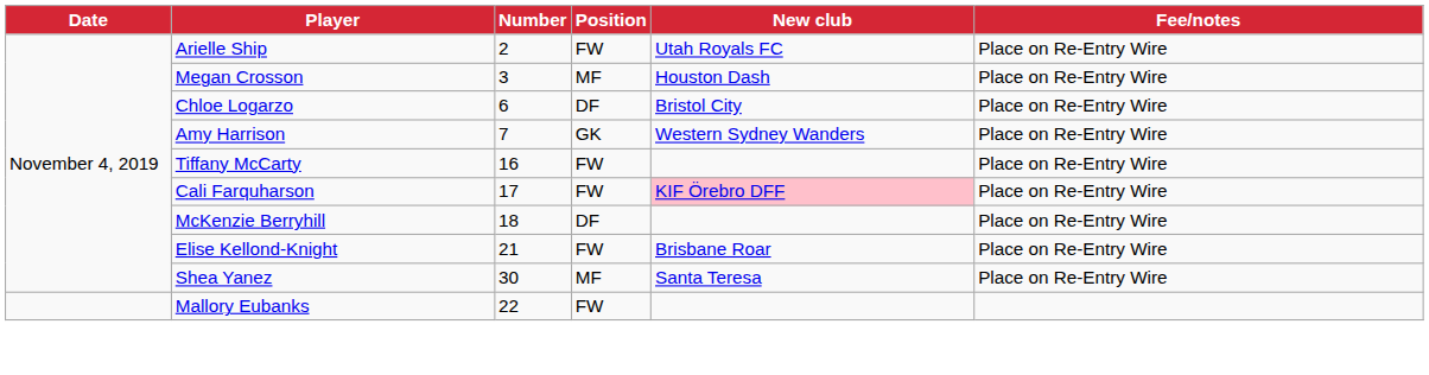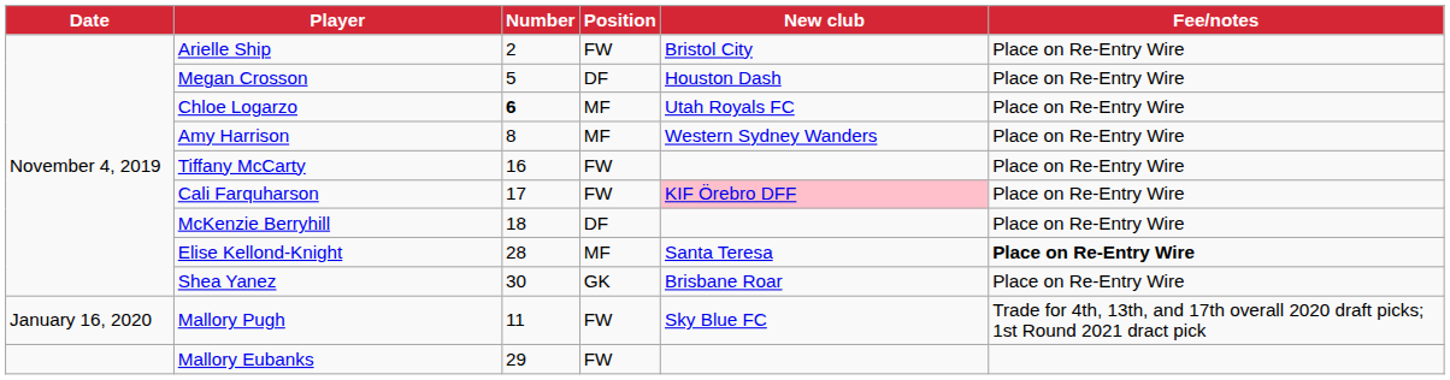Arielle Ship | New club: Utah Royals FC -> Bristol City
Megan Crosson | Number: 3 -> 5
Megan Crosson | Position: MF -> DF
Chloe Logarzo | Number: normal -> bold
Chloe Logarzo | Position: DF -> MF
Chloe Logarzo | New club: Bristol City -> Utah Royals FC
Amy Harrison | Number: 7 -> 8
Amy Harrison | Position: GK -> MF
Elise Kellond-Knight | Number: 21 -> 28
Elise Kellond-Knight | Position: FW -> MF
Elise Kellond-Knight | New club: Brisbane Roar -> Santa Teresa
Elise Kellond-Knight | Fee/notes: normal -> bold
Shea Yanez | Position: MF -> GK
Shea Yanez | New club: Santa Teresa -> Brisbane Roar
+ row: January 16, 2020 | Mallory Pugh | 11 | FW | Sky Blue FC | Trade for 4th, 13th, and 17th overall 2020 draft picks; 1st Round 2021 dract pick
Mallory Eubanks | Number: 22 -> 29
